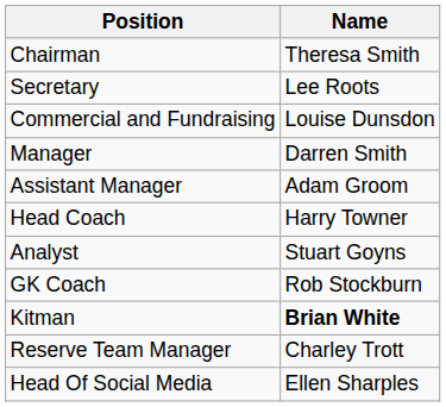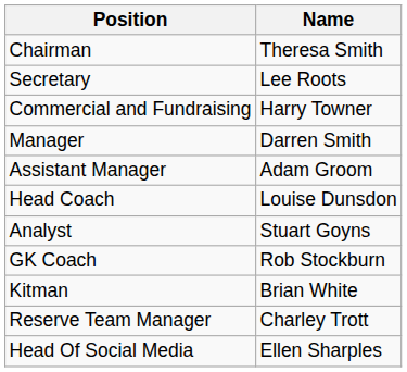Commercial and Fundraising | Name: Louise Dunsdon -> Harry Towner
Head Coach | Name: Harry Towner -> Louise Dunsdon
Kitman | Name: bold -> normal
